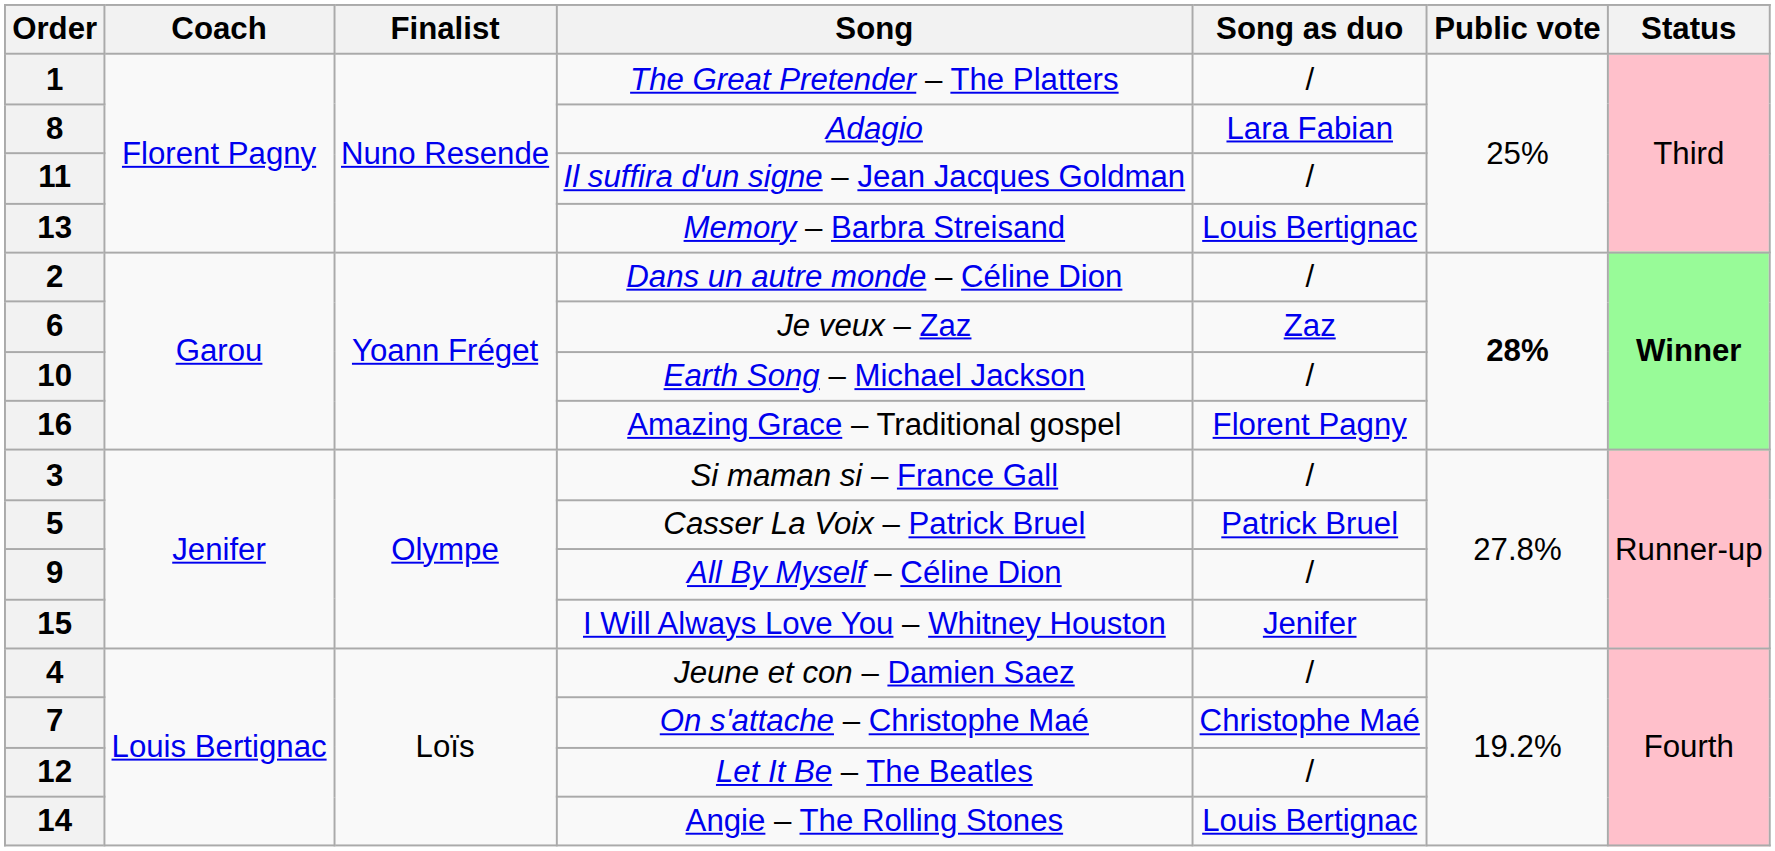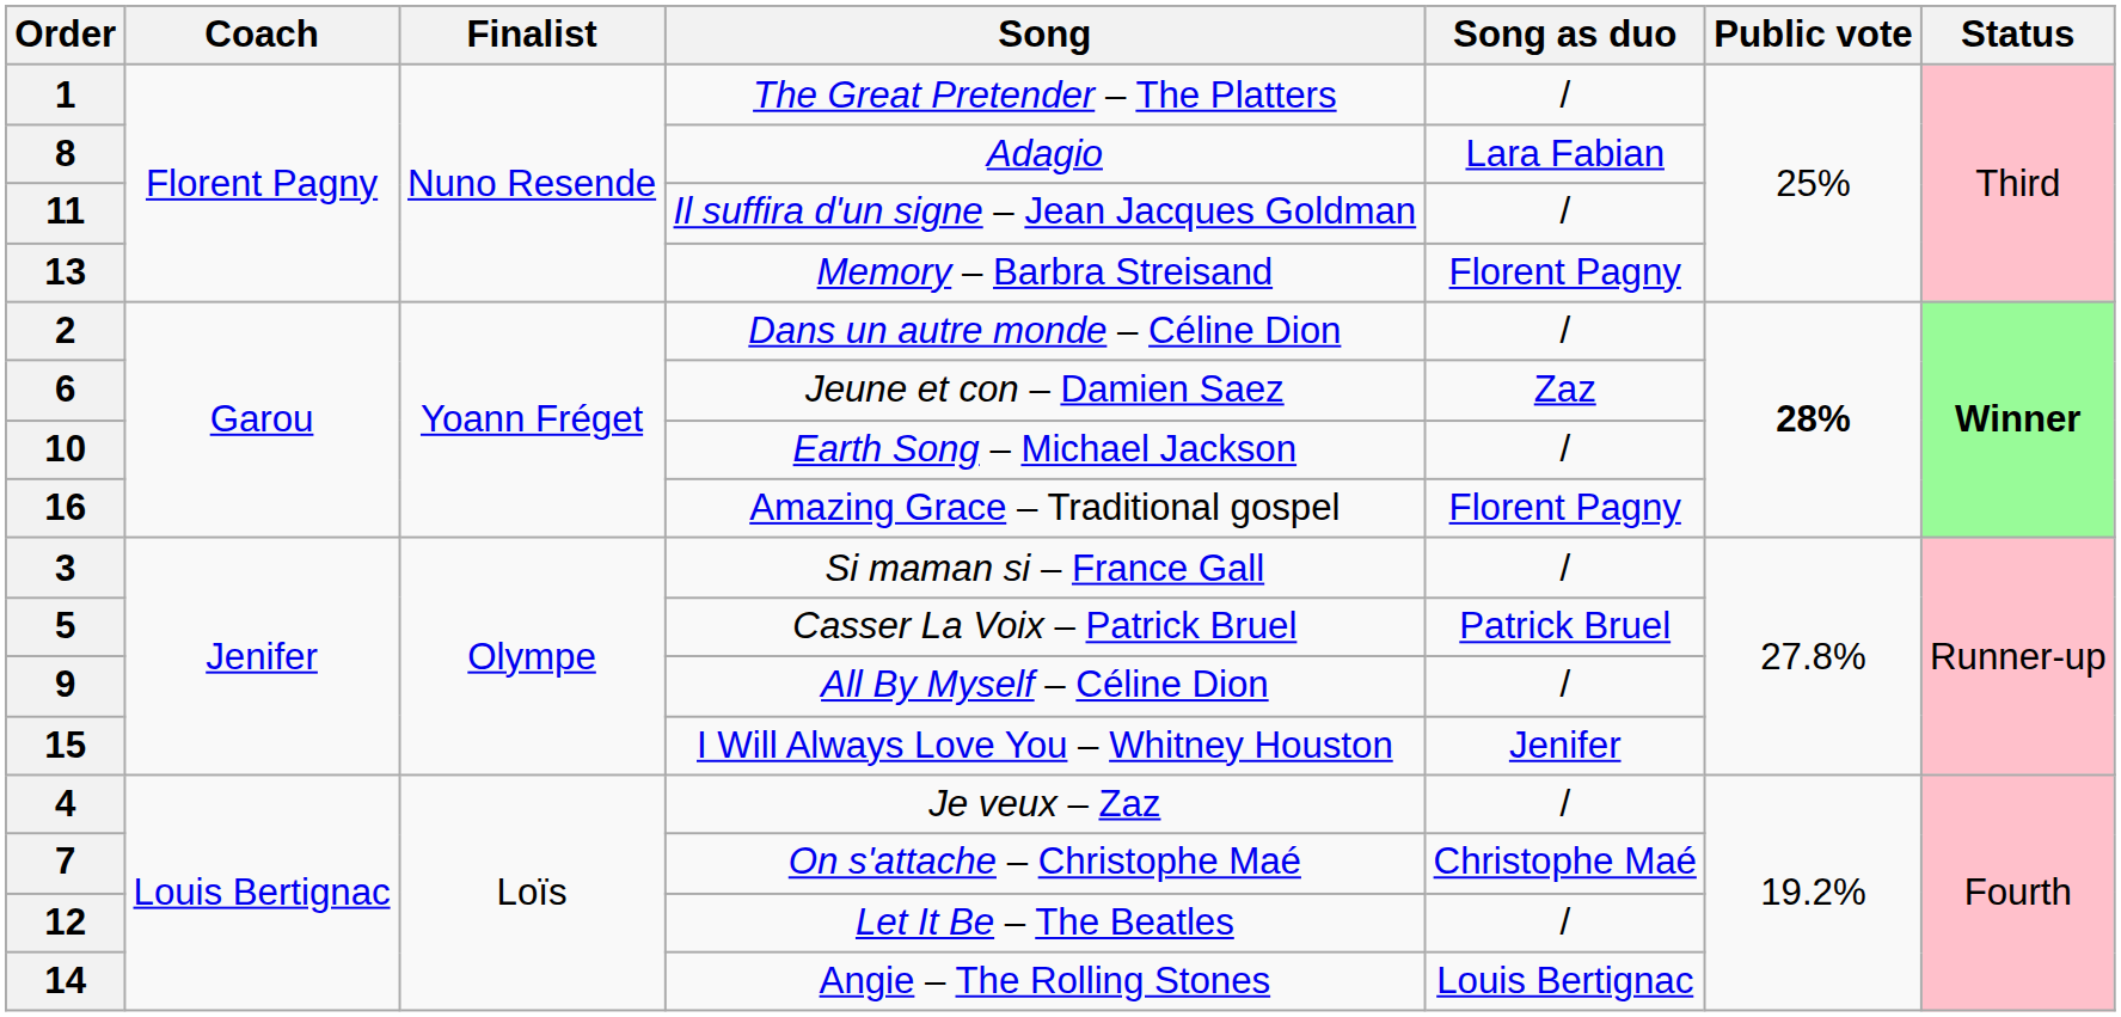13 | Song as duo: Louis Bertignac -> Florent Pagny
6 | Song: Je veux – Zaz -> Jeune et con – Damien Saez
4 | Song: Jeune et con – Damien Saez -> Je veux – Zaz
